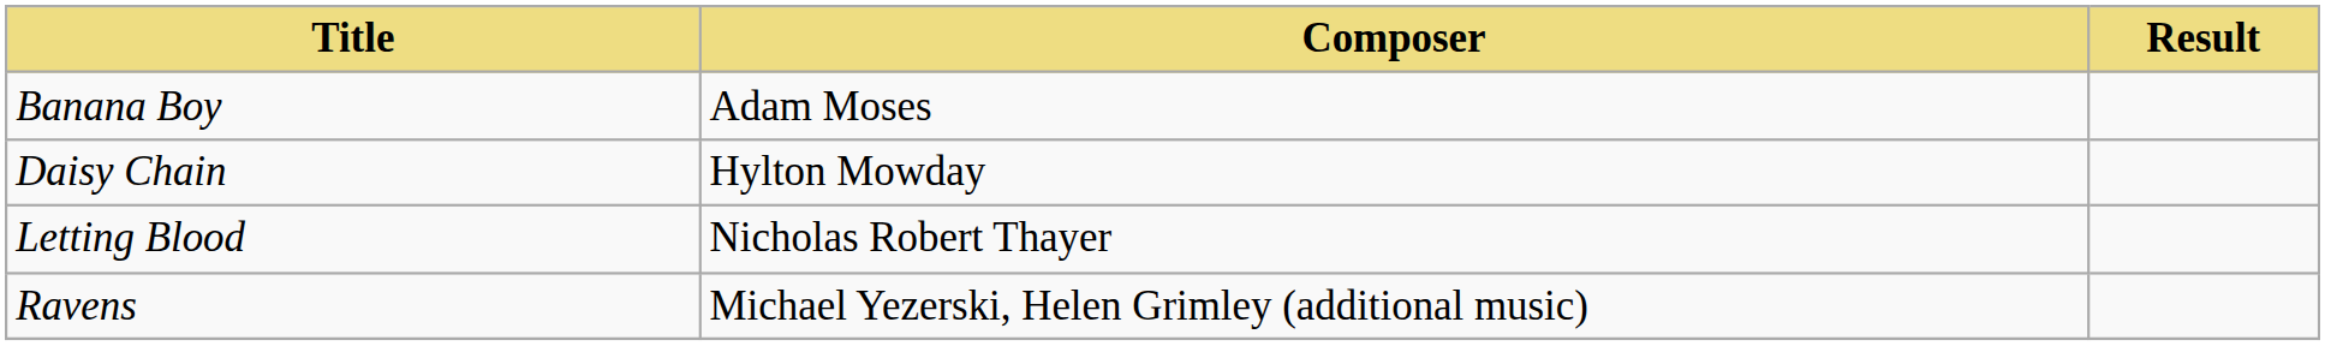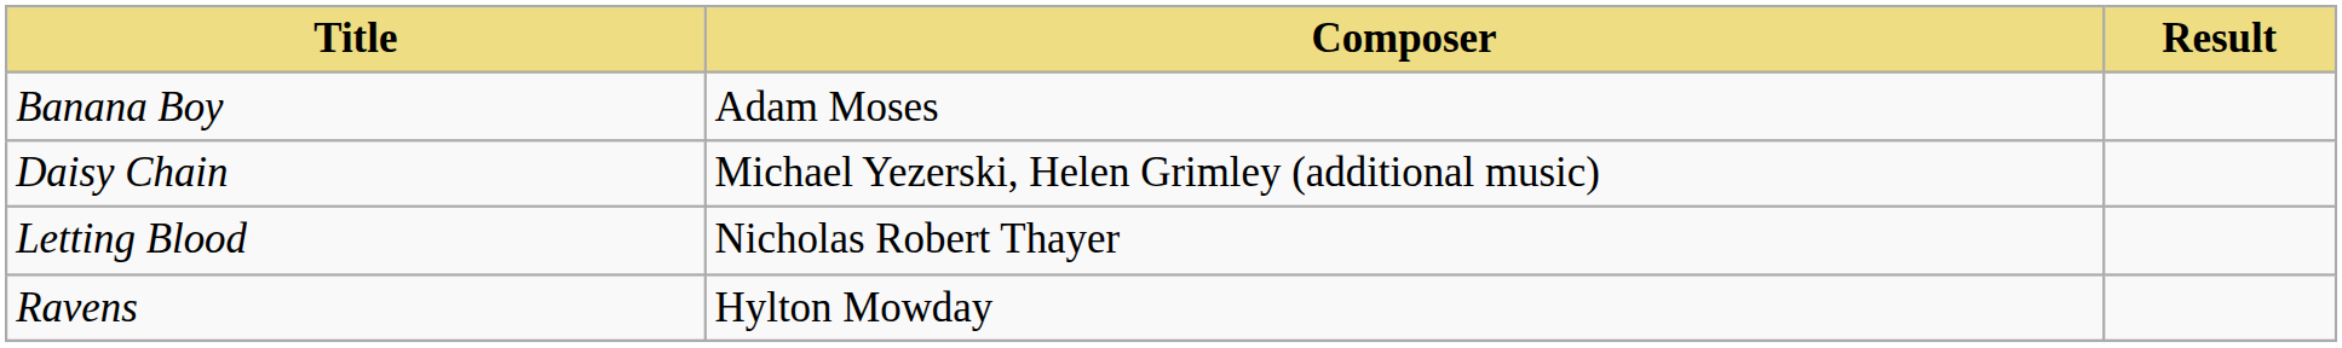Daisy Chain | Composer: Hylton Mowday -> Michael Yezerski, Helen Grimley (additional music)
Ravens | Composer: Michael Yezerski, Helen Grimley (additional music) -> Hylton Mowday
